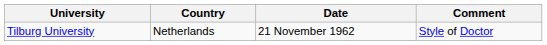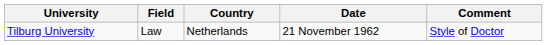+ column: Field | Law
